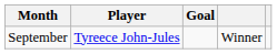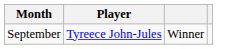- column: Goal
